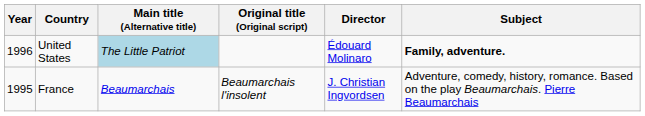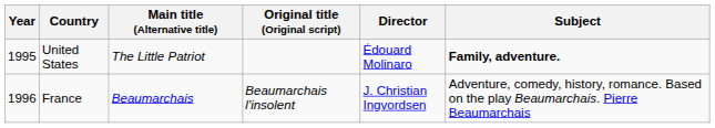United States | Year: 1996 -> 1995
United States | Main title (Alternative title): lightblue background -> no background
France | Year: 1995 -> 1996
